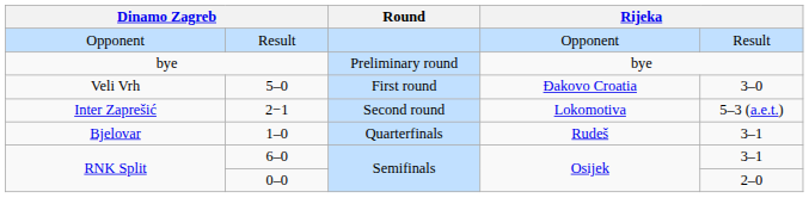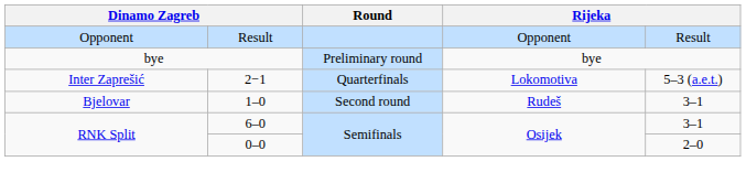- row: Veli Vrh | 5–0 | First round | Đakovo Croatia | 3–0
2−1 | Round: Second round -> Quarterfinals
1–0 | Round: Quarterfinals -> Second round
